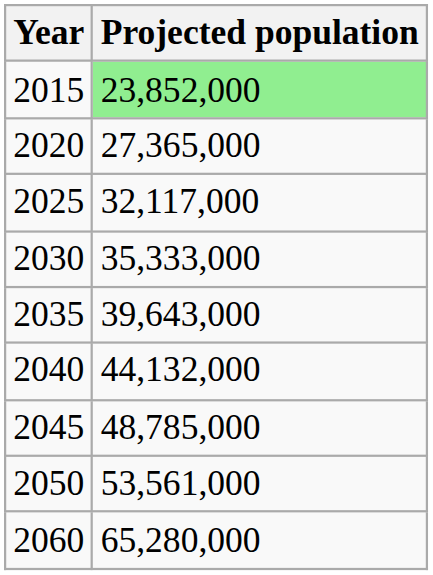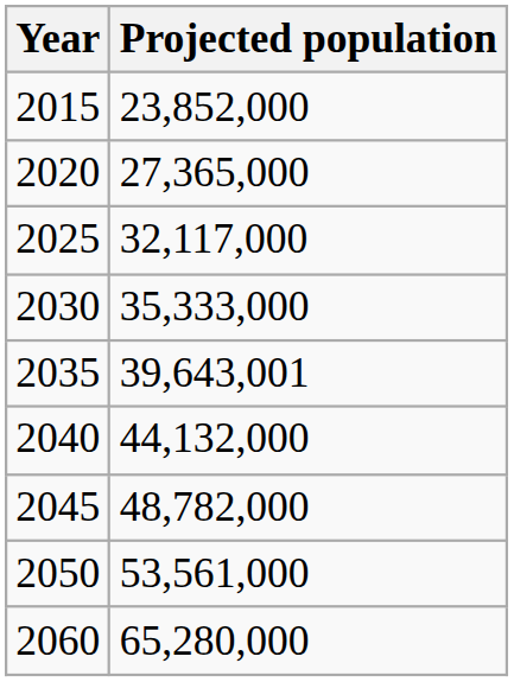2015 | Projected population: lightgreen background -> no background
2035 | Projected population: 39,643,000 -> 39,643,001
2045 | Projected population: 48,785,000 -> 48,782,000
